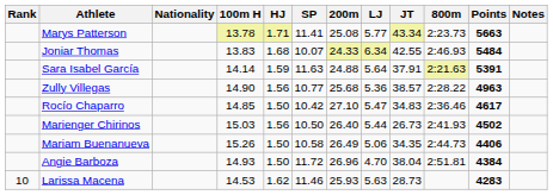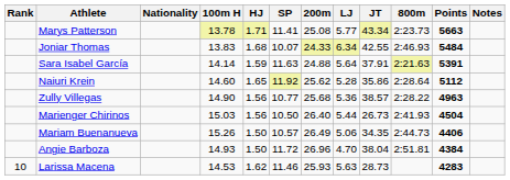+ row: Naiuri Krein | 14.60 | 1.65 | 11.92 | 25.62 | 5.28 | 35.86 | 2:28.64 | 5112
- row: Rocío Chaparro | 14.85 | 1.50 | 10.42 | 27.10 | 5.47 | 34.83 | 2:36.46 | 4617
Marienger Chirinos | Points: 4502 -> 4504
Mariam Buenanueva | SP: 10.58 -> 10.57
